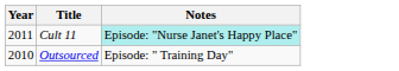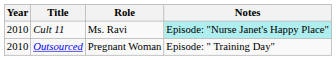+ column: Role | Ms. Ravi | Pregnant Woman
Cult 11 | Year: 2011 -> 2010
